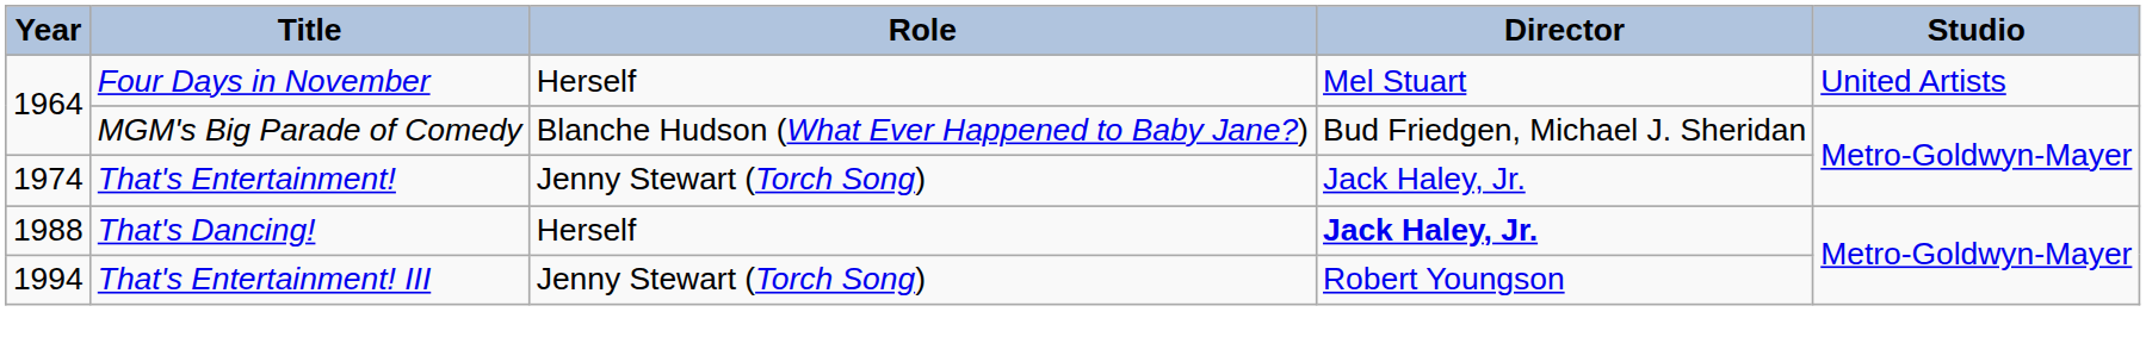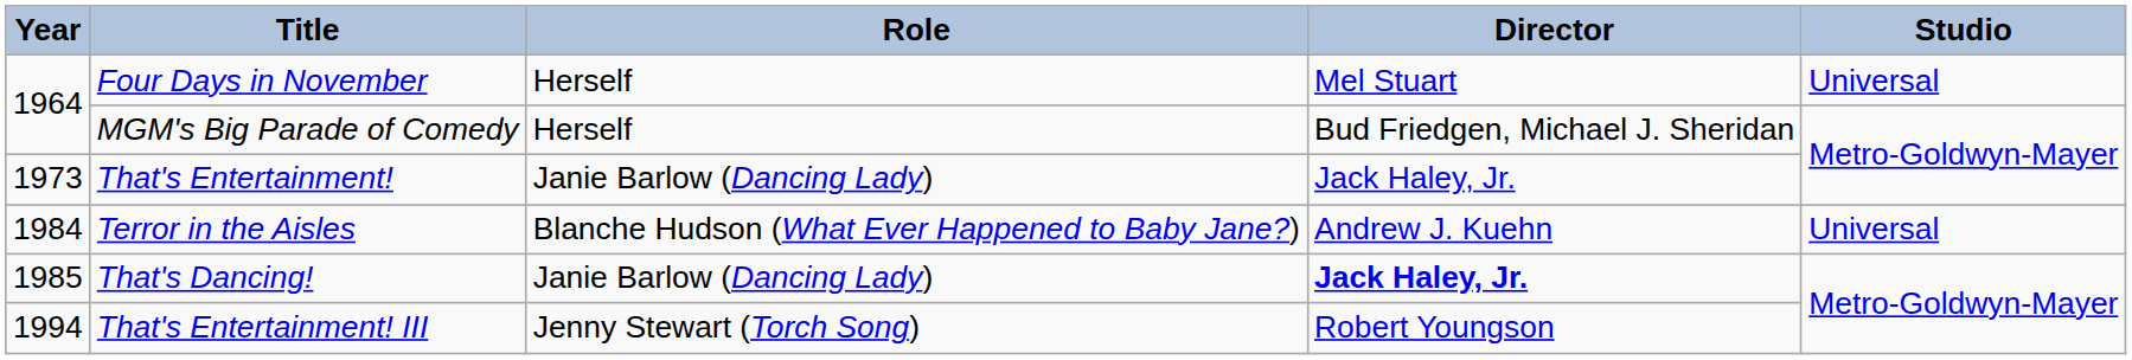Four Days in November | Studio: United Artists -> Universal
MGM's Big Parade of Comedy | Role: Blanche Hudson (What Ever Happened to Baby Jane?) -> Herself
That's Entertainment! | Year: 1974 -> 1973
That's Entertainment! | Role: Jenny Stewart (Torch Song) -> Janie Barlow (Dancing Lady)
+ row: 1984 | Terror in the Aisles | Blanche Hudson (What Ever Happened to Baby Jane?) | Andrew J. Kuehn | Universal
That's Dancing! | Year: 1988 -> 1985
That's Dancing! | Role: Herself -> Janie Barlow (Dancing Lady)
